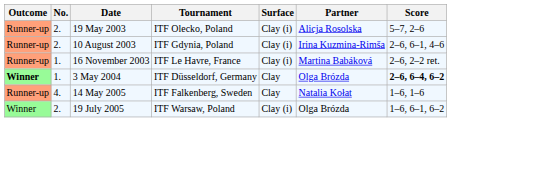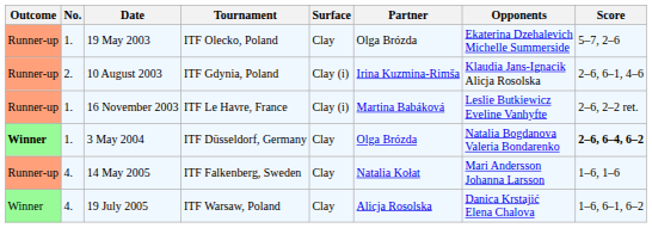+ column: Opponents | Ekaterina Dzehalevich Michelle Summerside | Klaudia Jans-Ignacik Alicja Rosolska | Leslie Butkiewicz Eveline Vanhyfte | Natalia Bogdanova Valeria Bondarenko | Mari Andersson Johanna Larsson | Danica Krstajić Elena Chalova
19 May 2003 | No.: 2. -> 1.
19 May 2003 | Surface: Clay (i) -> Clay
19 May 2003 | Partner: Alicja Rosolska -> Olga Brózda
19 July 2005 | No.: 2. -> 4.
19 July 2005 | Surface: Clay (i) -> Clay
19 July 2005 | Partner: Olga Brózda -> Alicja Rosolska
